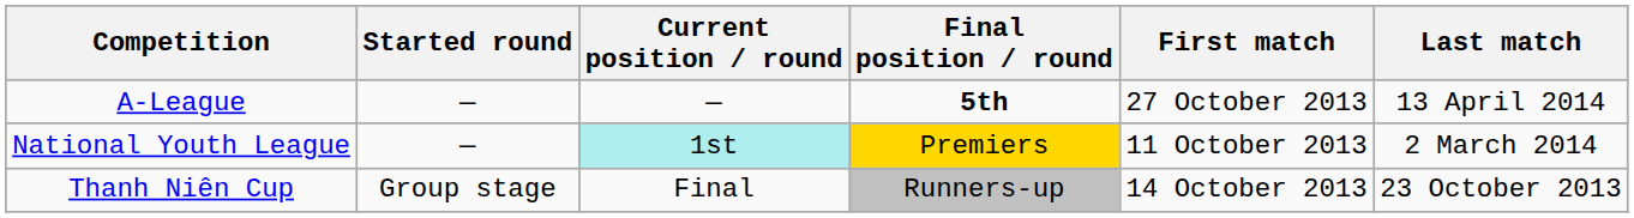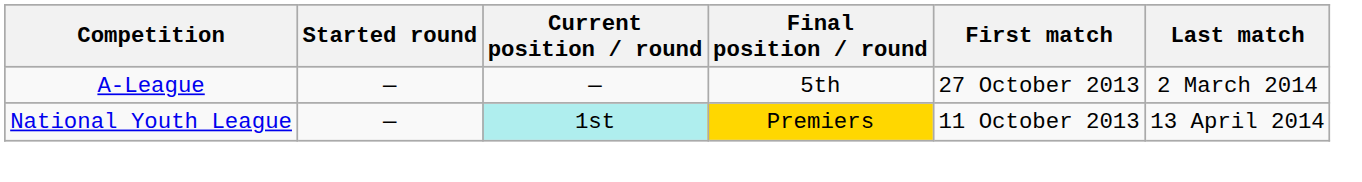A-League | Final position / round: bold -> normal
A-League | Last match: 13 April 2014 -> 2 March 2014
National Youth League | Last match: 2 March 2014 -> 13 April 2014
- row: Thanh Niên Cup | Group stage | Final | Runners-up | 14 October 2013 | 23 October 2013
